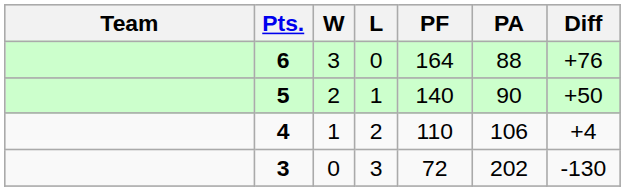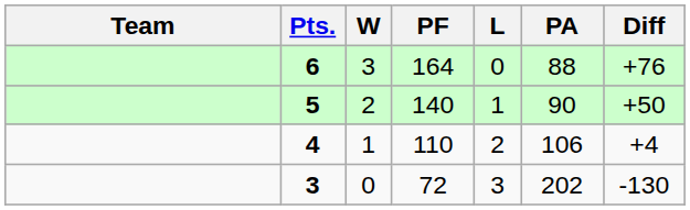columns swapped: L <-> PF
